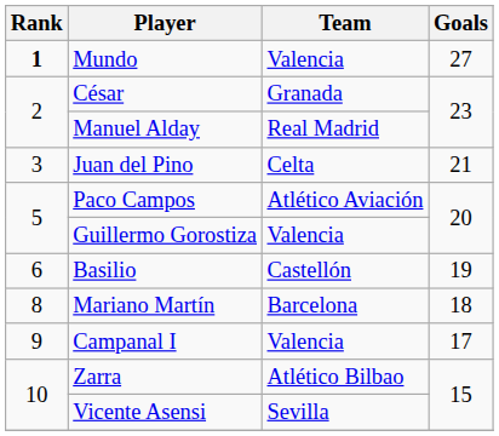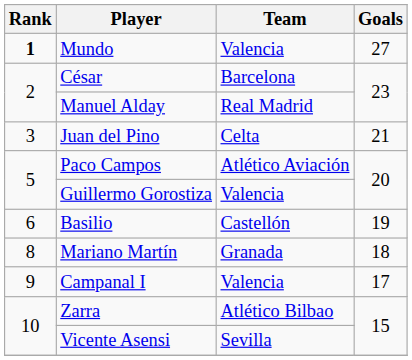César | Team: Granada -> Barcelona
Mariano Martín | Team: Barcelona -> Granada
